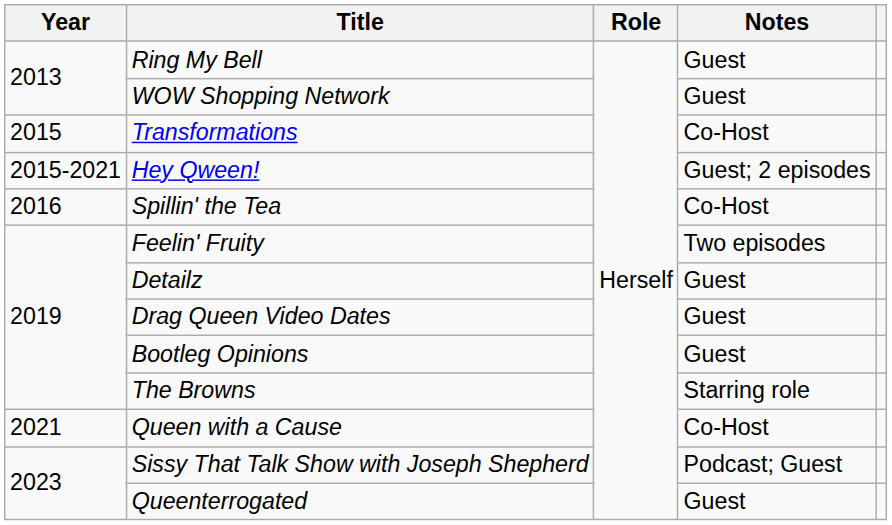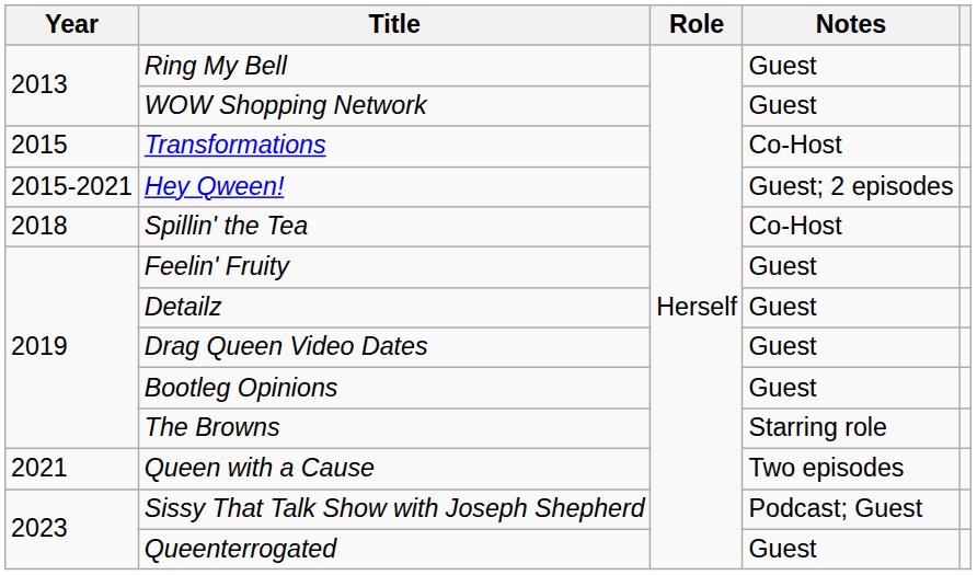Spillin' the Tea | Year: 2016 -> 2018
Feelin' Fruity | Notes: Two episodes -> Guest
Queen with a Cause | Notes: Co-Host -> Two episodes
